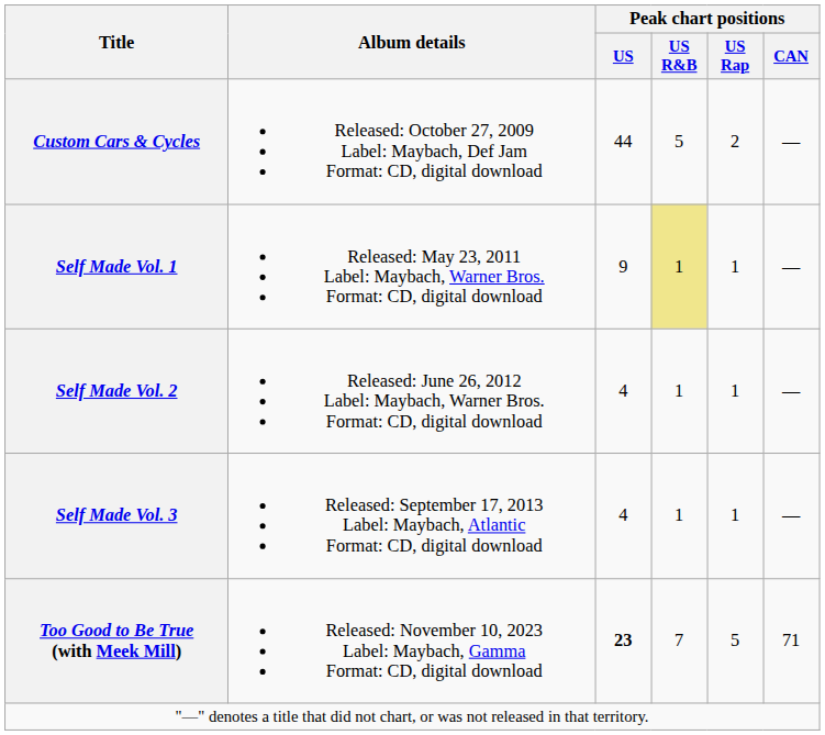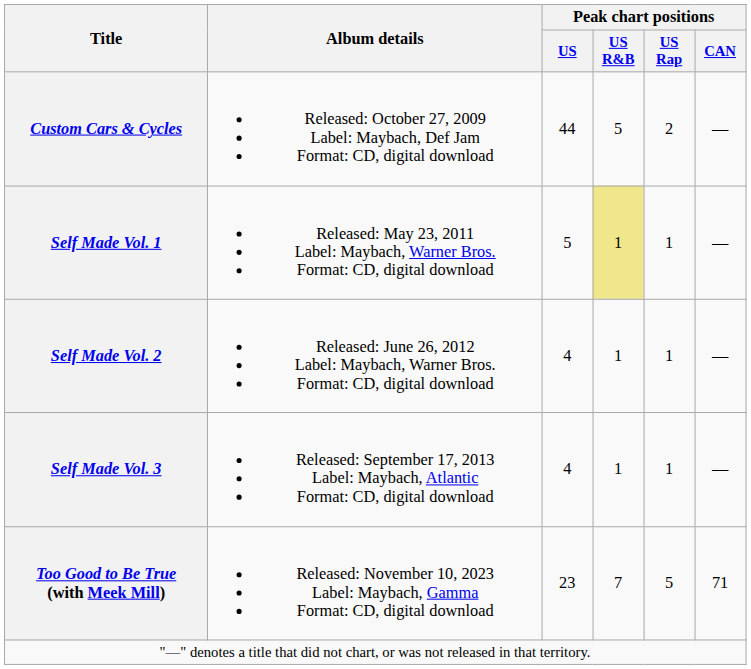Self Made Vol. 1 | Peak chart positions / US: 9 -> 5
Too Good to Be True (with Meek Mill) | Peak chart positions / US: bold -> normal
